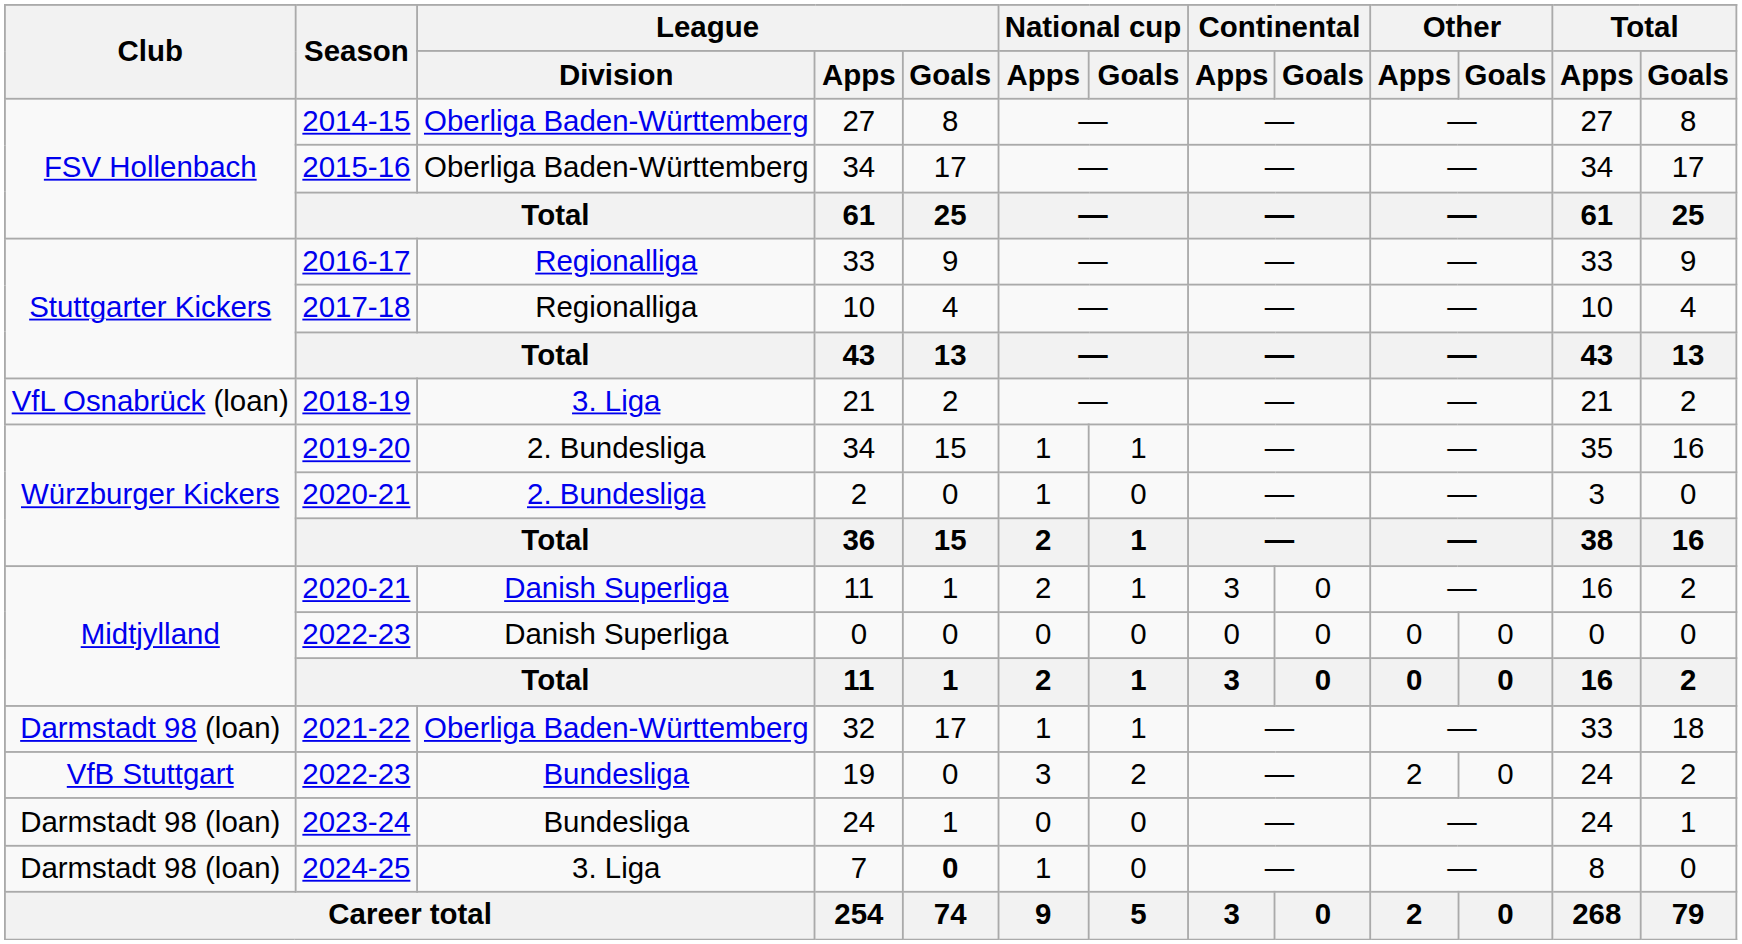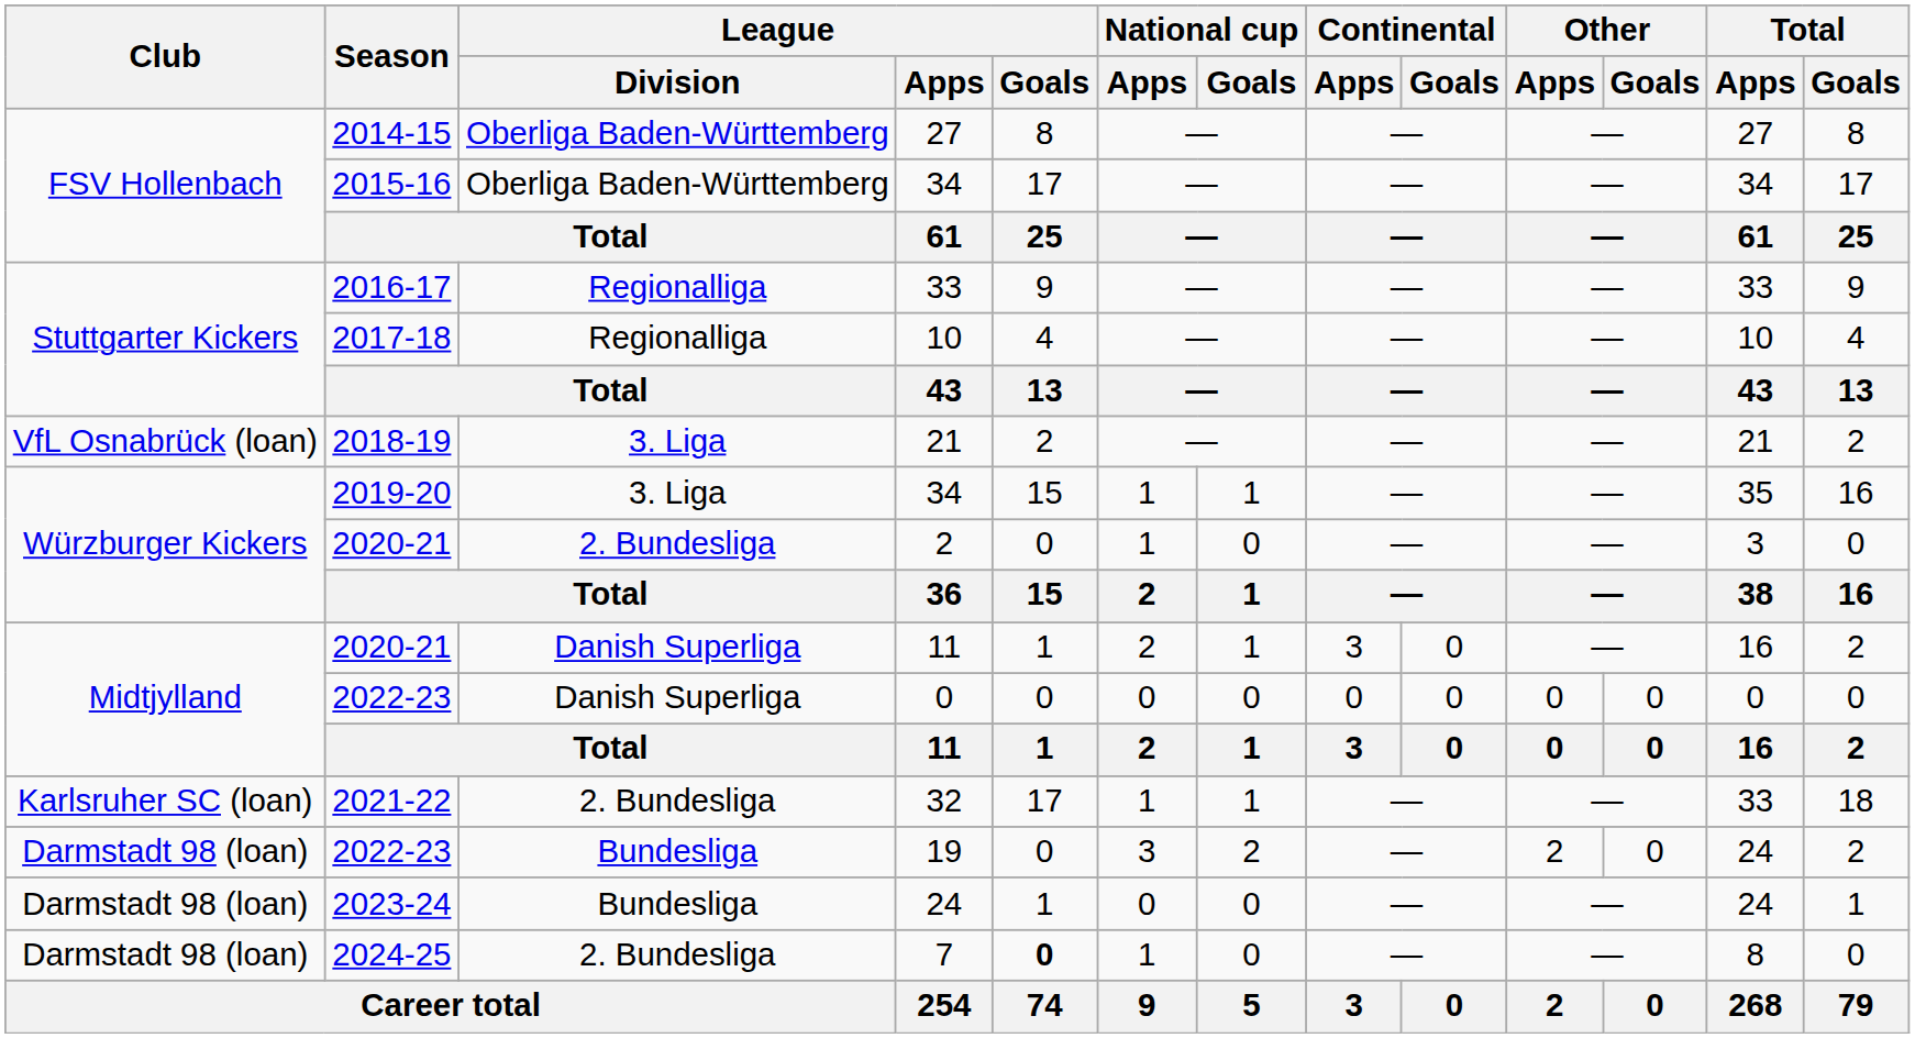2019-20 / 34 | League / Division: 2. Bundesliga -> 3. Liga
32 | Club: Darmstadt 98 (loan) -> Karlsruher SC (loan)
32 | League / Division: Oberliga Baden-Württemberg -> 2. Bundesliga
19 | Club: VfB Stuttgart -> Darmstadt 98 (loan)
7 | League / Division: 3. Liga -> 2. Bundesliga
